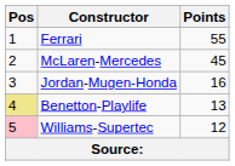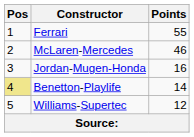McLaren-Mercedes | Points: 45 -> 46
Benetton-Playlife | Points: 13 -> 14
Williams-Supertec | Pos: pink background -> no background
